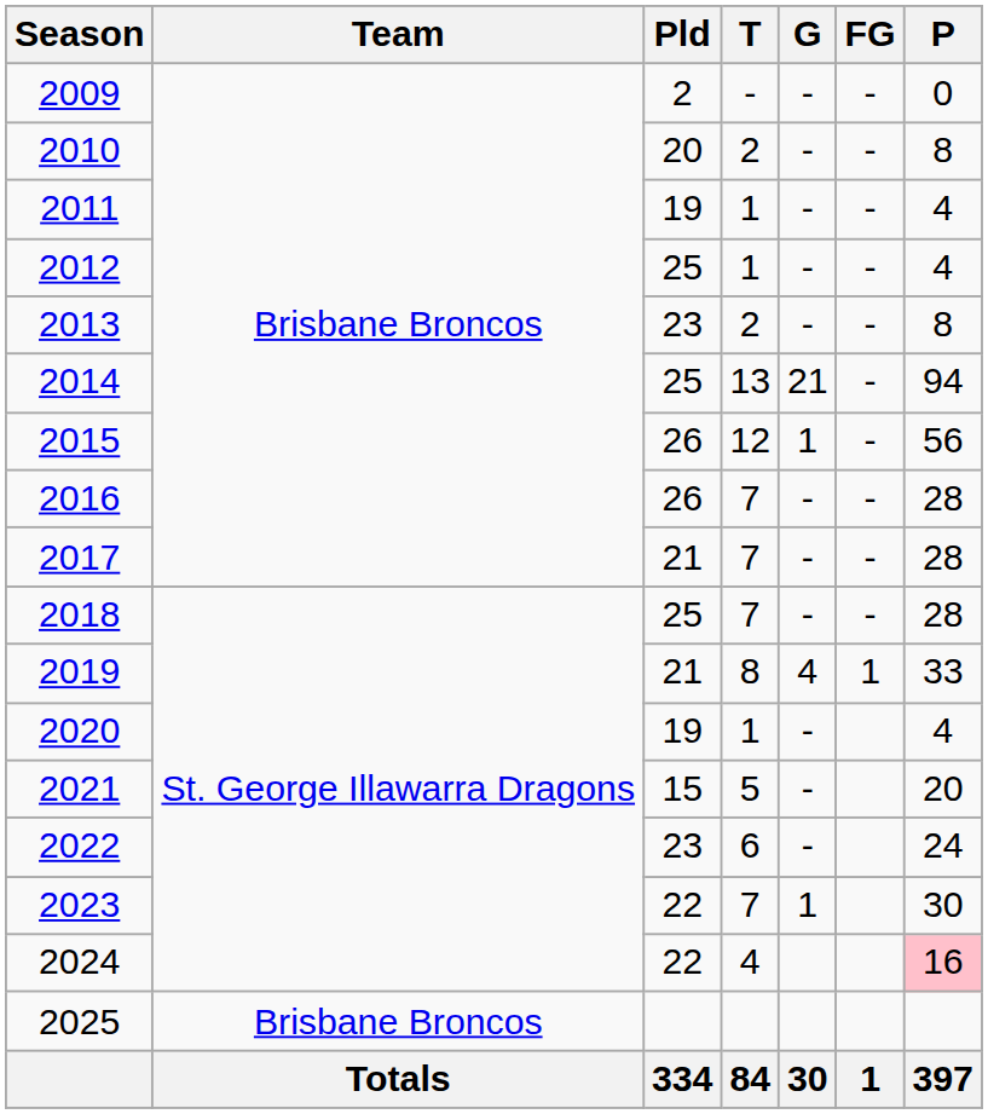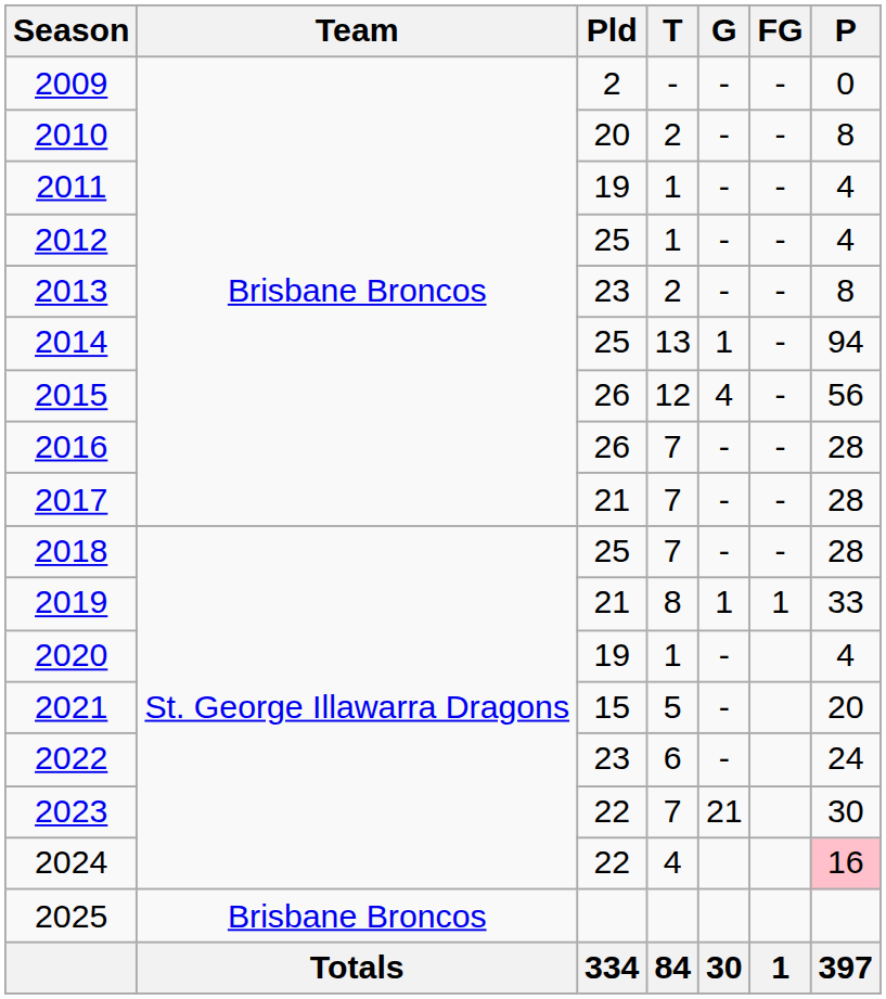2014 | G: 21 -> 1
2015 | G: 1 -> 4
2019 | G: 4 -> 1
2023 | G: 1 -> 21
